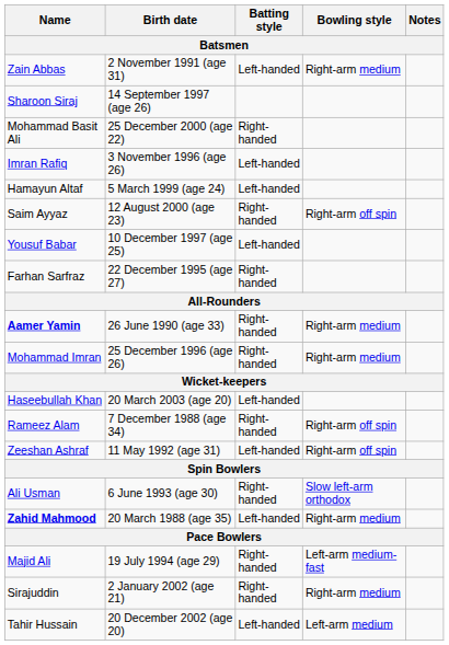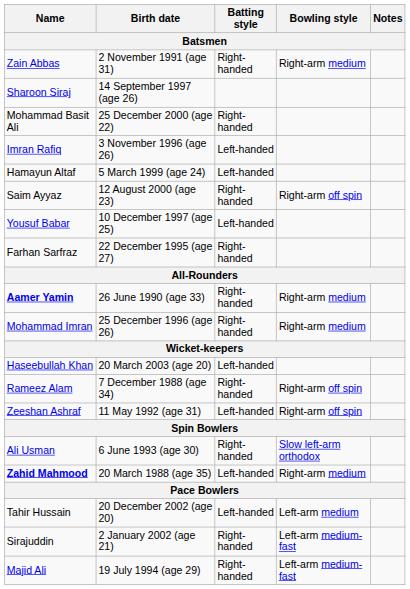Zain Abbas | Batting style: Left-handed -> Right-handed
rows swapped: Majid Ali <-> Tahir Hussain
Sirajuddin | Bowling style: Right-arm medium -> Left-arm medium-fast
